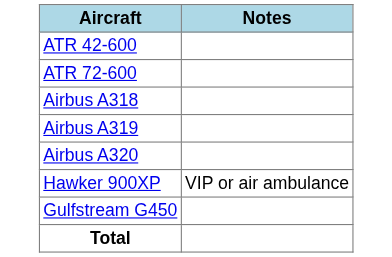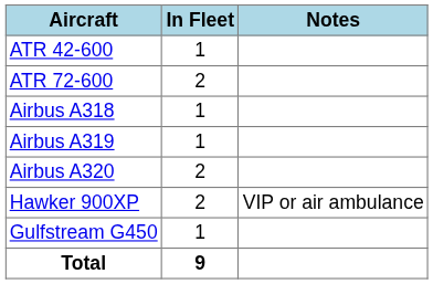+ column: In Fleet | 1 | 2 | 1 | 1 | 2 | 2 | 1 | 9
